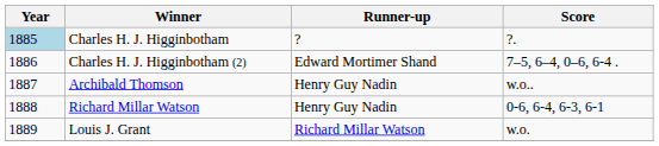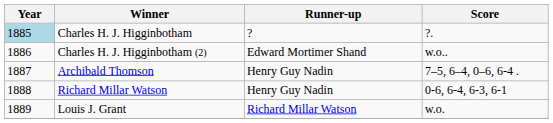Charles H. J. Higginbotham (2) | Score: 7–5, 6–4, 0–6, 6-4 . -> w.o..
Archibald Thomson | Score: w.o.. -> 7–5, 6–4, 0–6, 6-4 .
